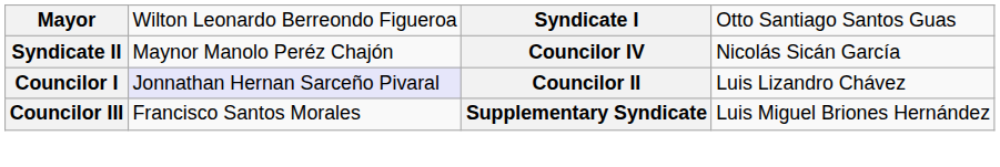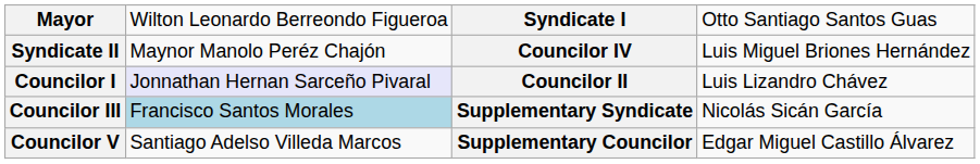Syndicate II | column 4: Nicolás Sicán García -> Luis Miguel Briones Hernández
Councilor III | column 2: no background -> lightblue background
Councilor III | column 4: Luis Miguel Briones Hernández -> Nicolás Sicán García
+ row: Councilor V | Santiago Adelso Villeda Marcos | Supplementary Councilor | Edgar Miguel Castillo Álvarez
